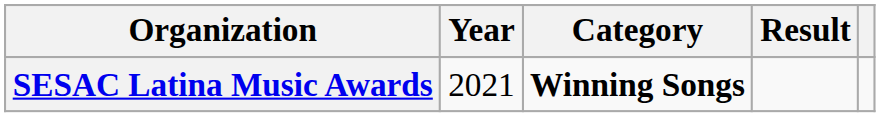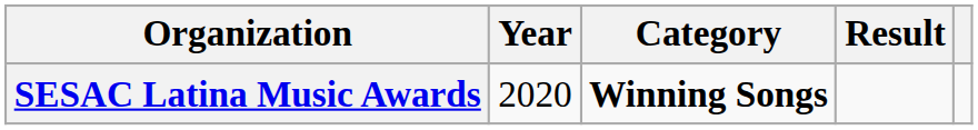SESAC Latina Music Awards | Year: 2021 -> 2020
